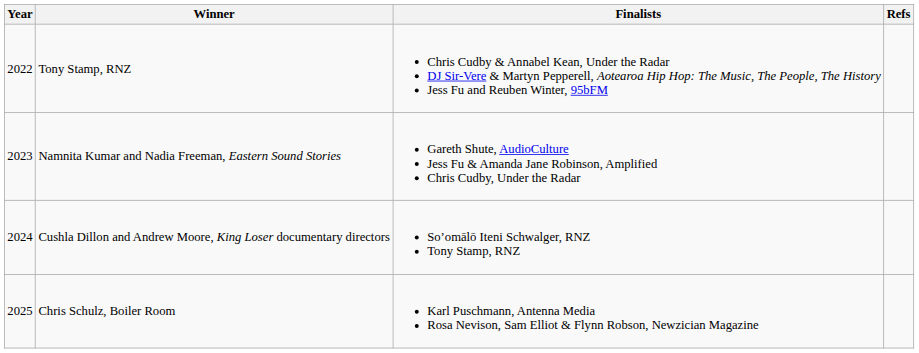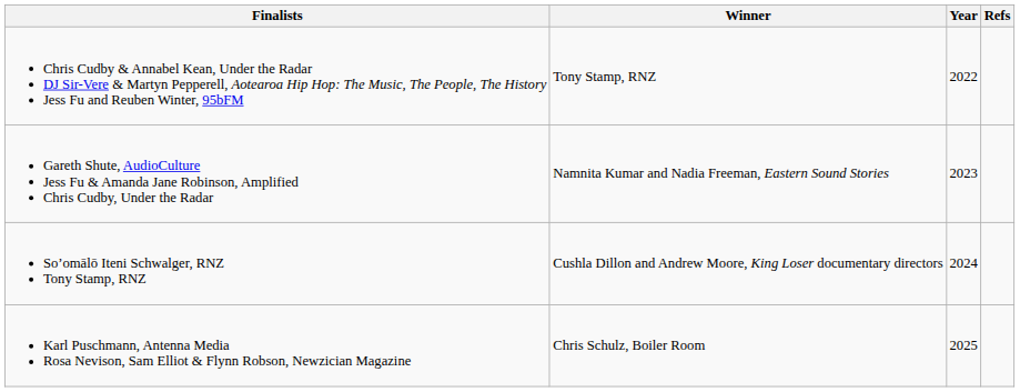columns swapped: Year <-> Finalists
